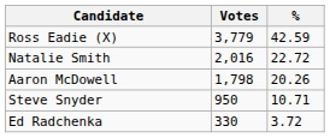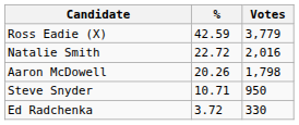columns swapped: Votes <-> %
